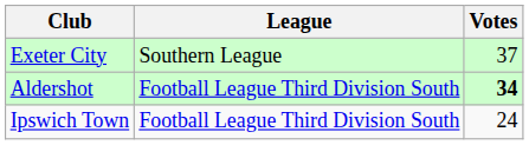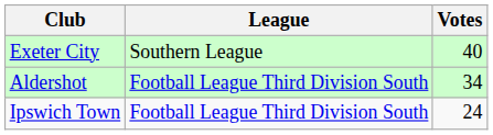Exeter City | Votes: 37 -> 40
Aldershot | Votes: bold -> normal
